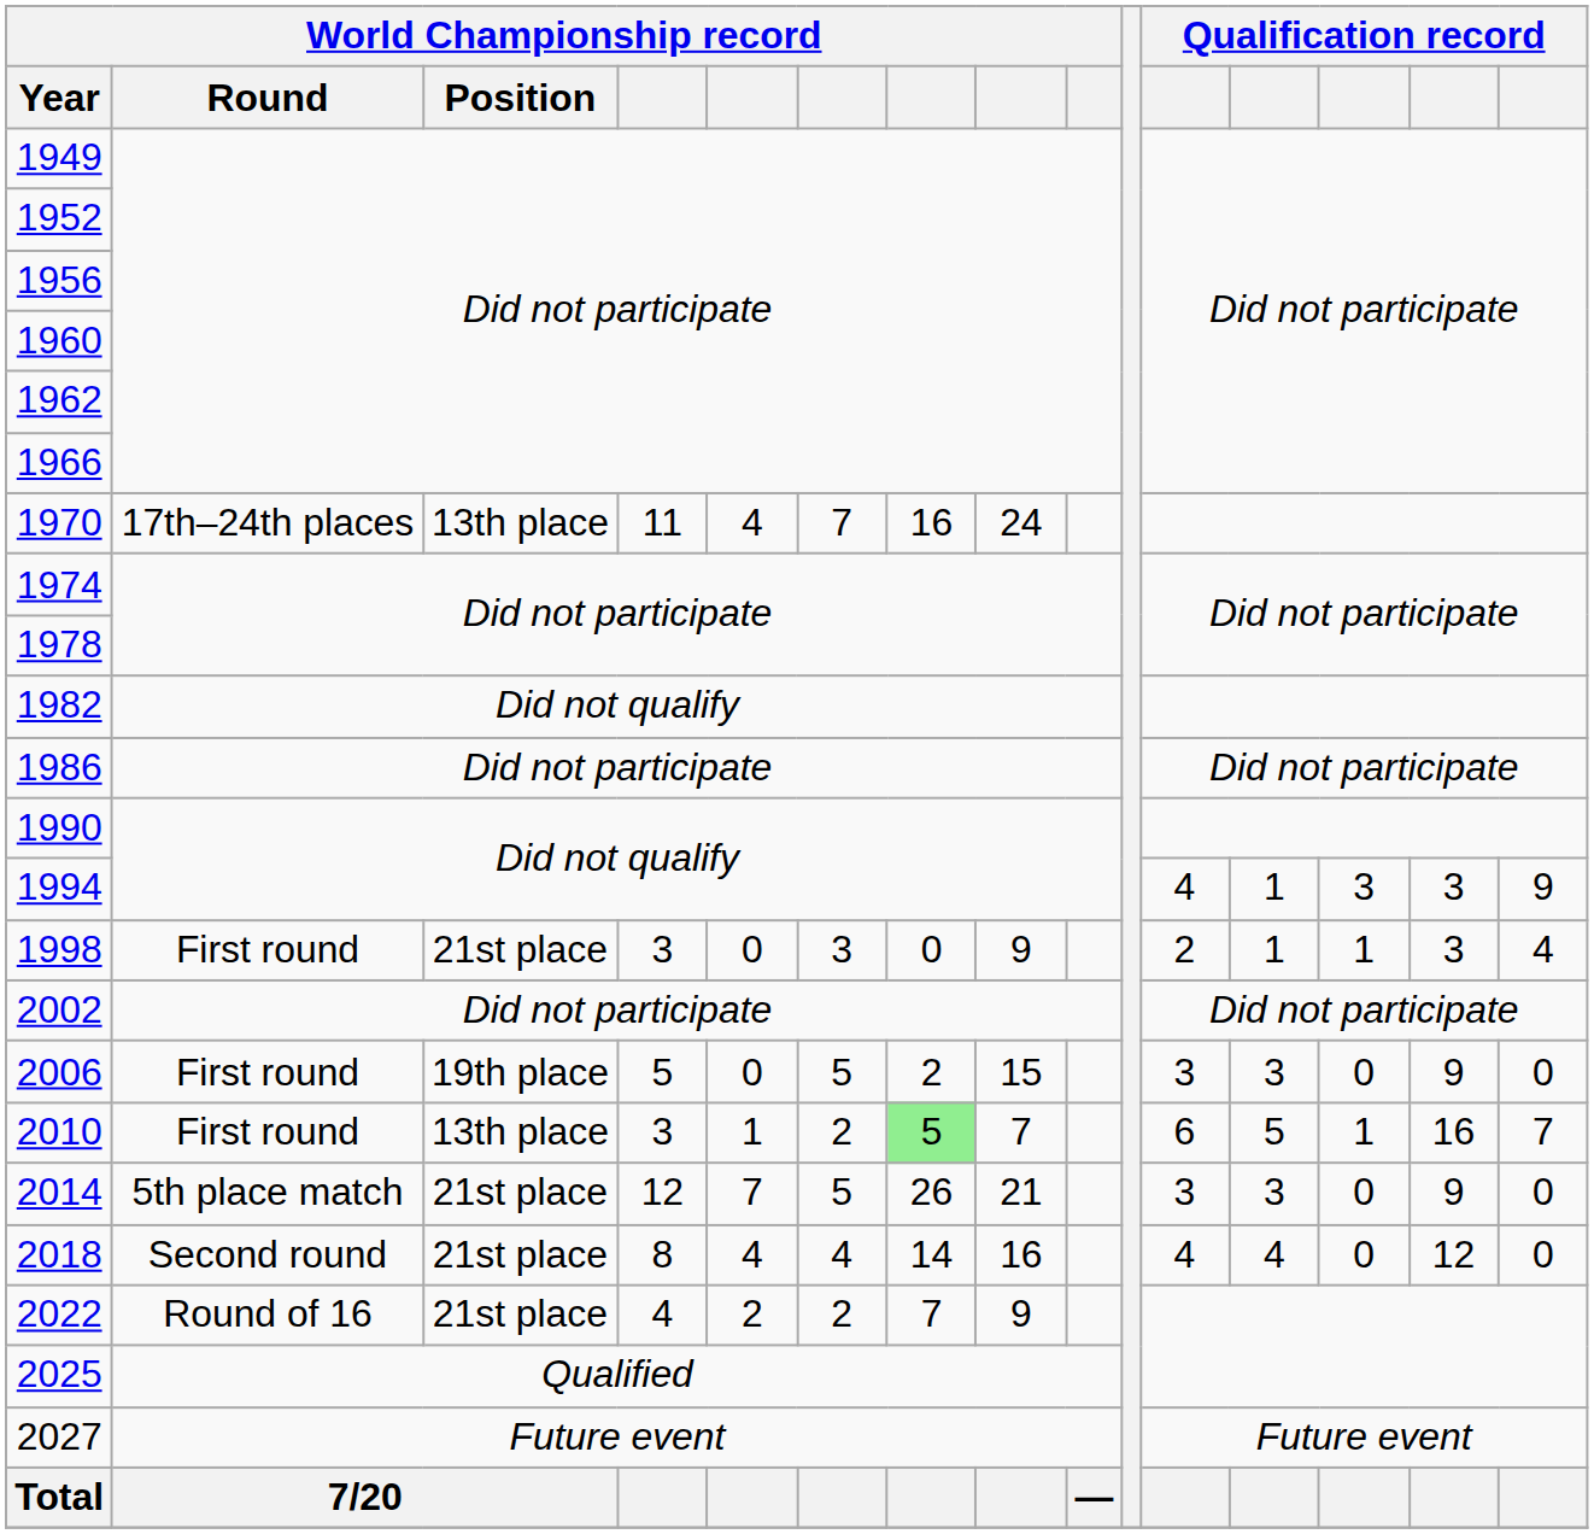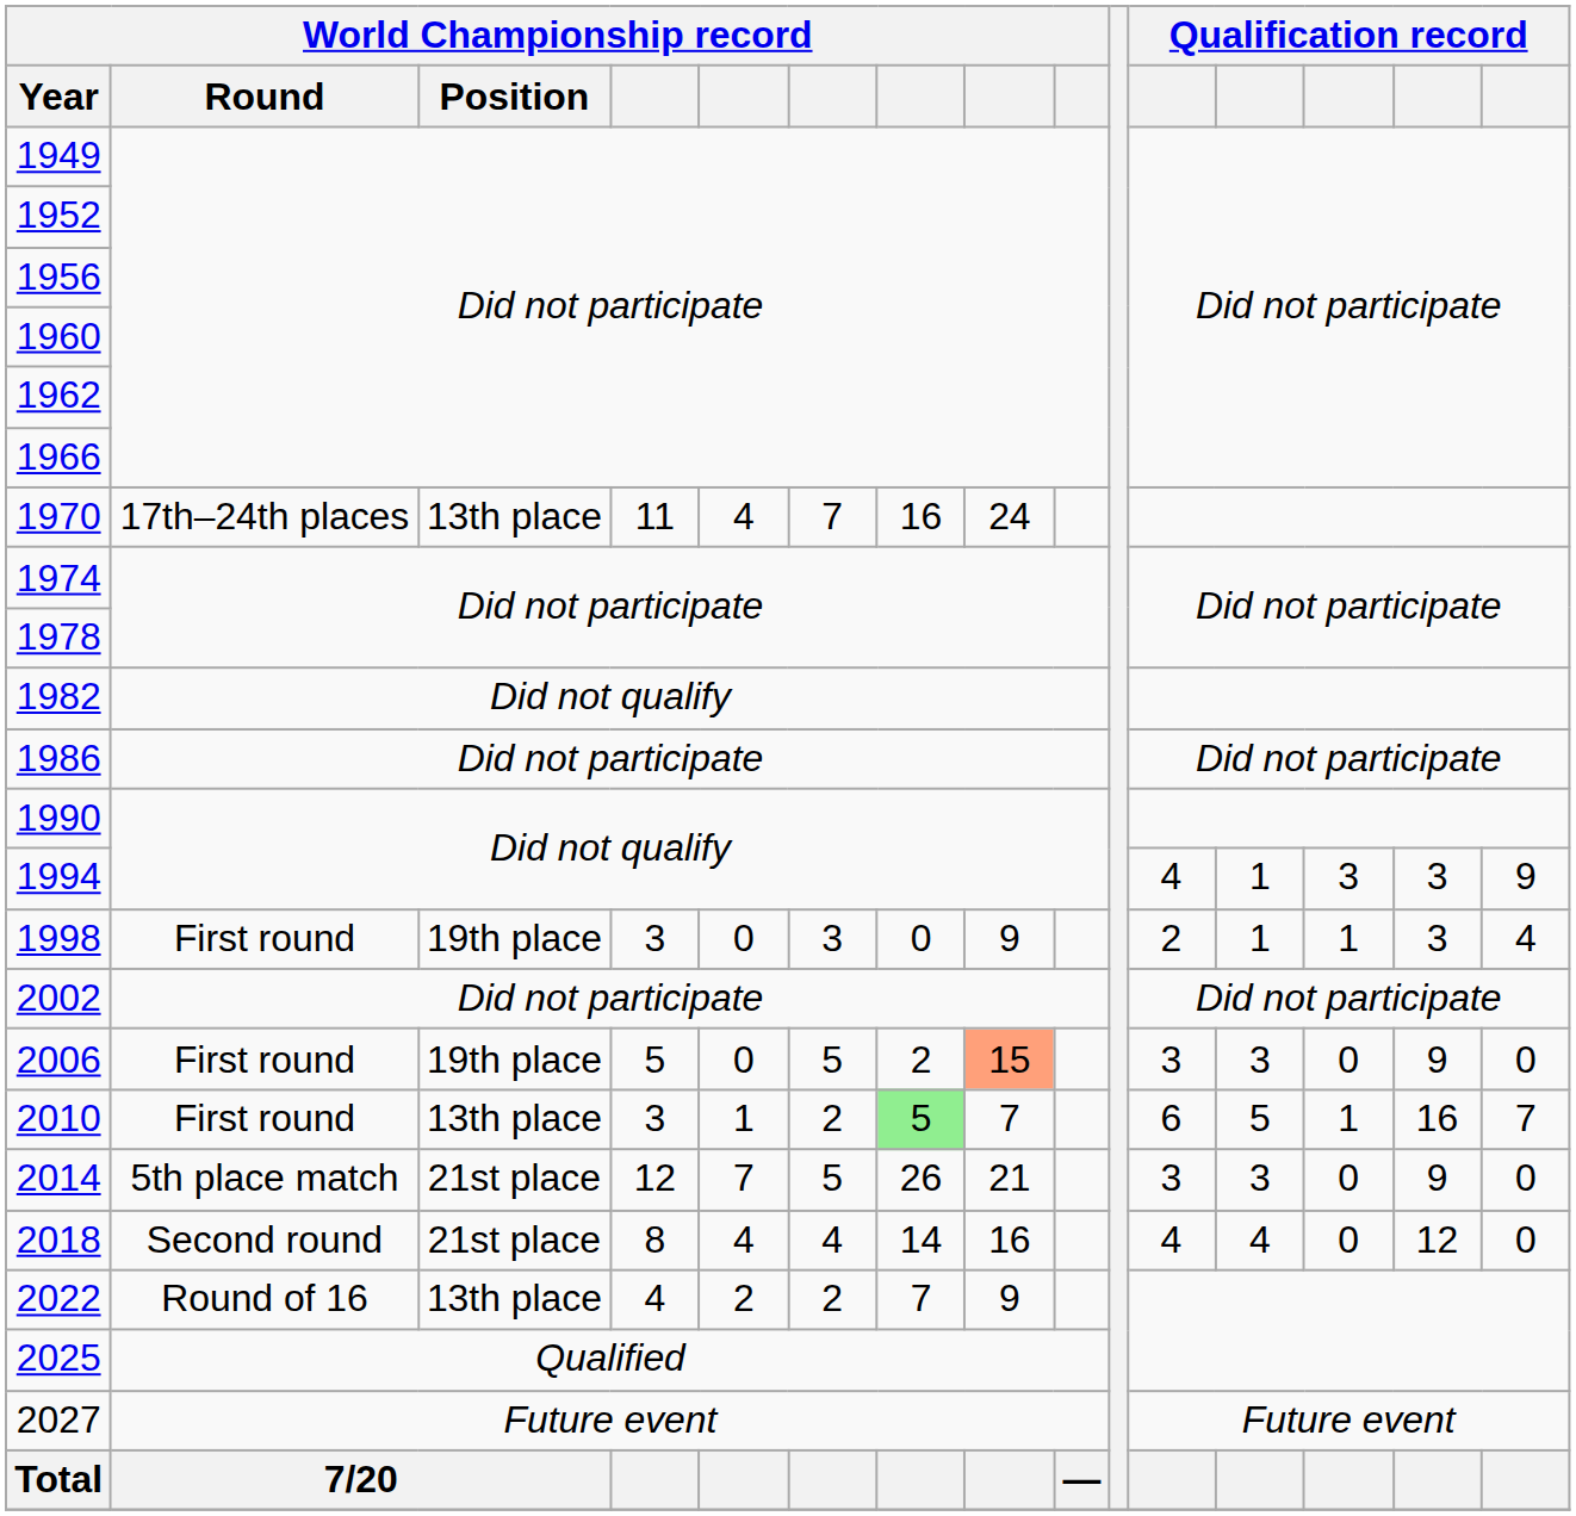1998 | World Championship record / Position: 21st place -> 19th place
2006 | column 8: no background -> lightsalmon background
2022 | World Championship record / Position: 21st place -> 13th place
